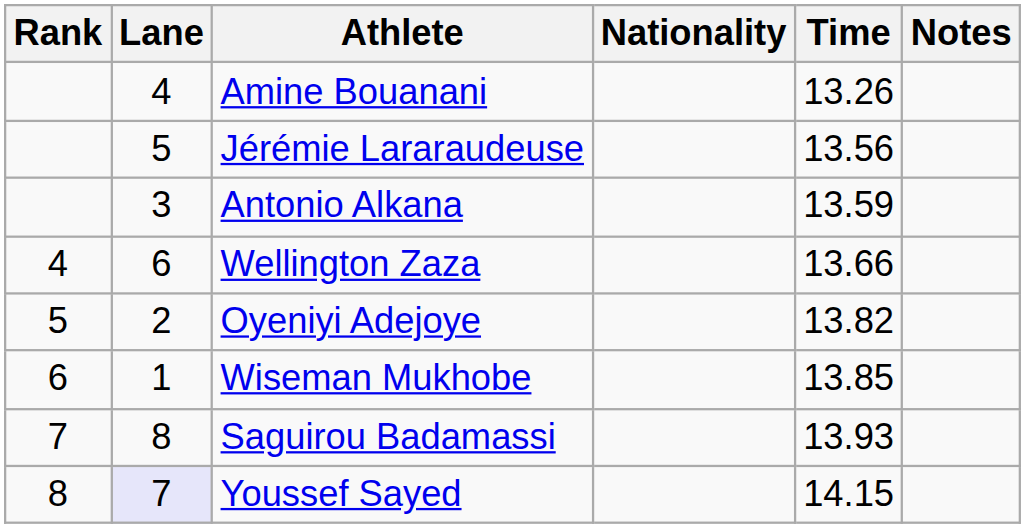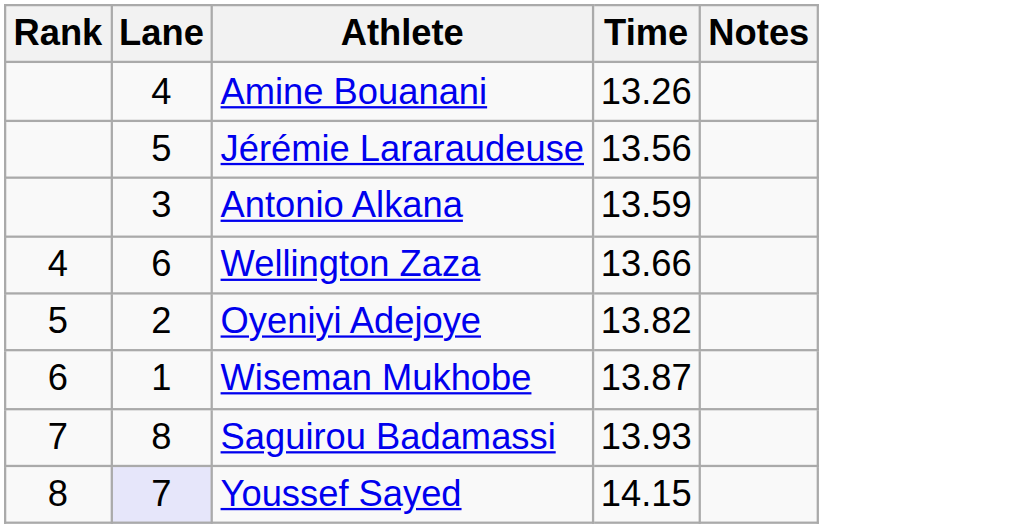- column: Nationality
Wiseman Mukhobe | Time: 13.85 -> 13.87
